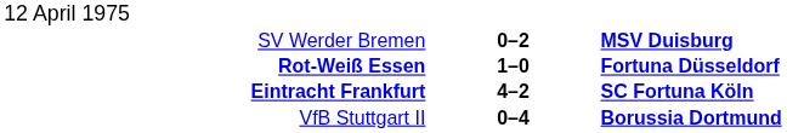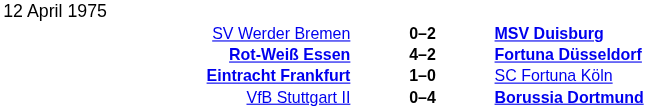Rot-Weiß Essen | column 2: 1–0 -> 4–2
Eintracht Frankfurt | column 2: 4–2 -> 1–0
Eintracht Frankfurt | column 3: bold -> normal
